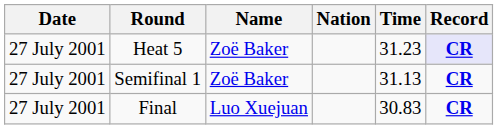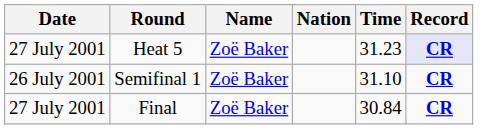Semifinal 1 | Date: 27 July 2001 -> 26 July 2001
Semifinal 1 | Time: 31.13 -> 31.10
Final | Name: Luo Xuejuan -> Zoë Baker
Final | Time: 30.83 -> 30.84
